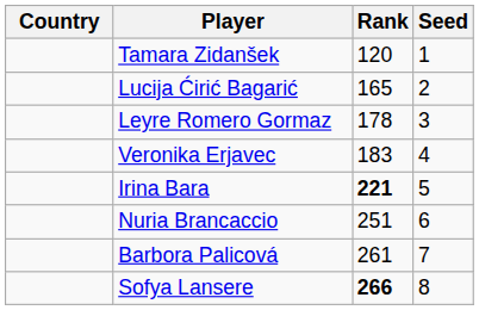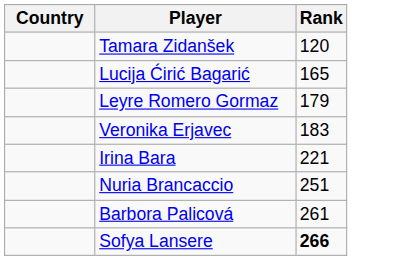- column: Seed | 1 | 2 | 3 | 4 | 5 | 6 | 7 | 8
Leyre Romero Gormaz | Rank: 178 -> 179
Irina Bara | Rank: bold -> normal
